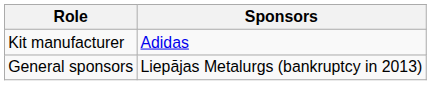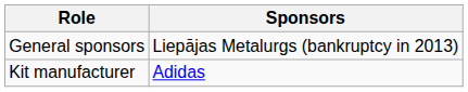rows swapped: General sponsors <-> Kit manufacturer
